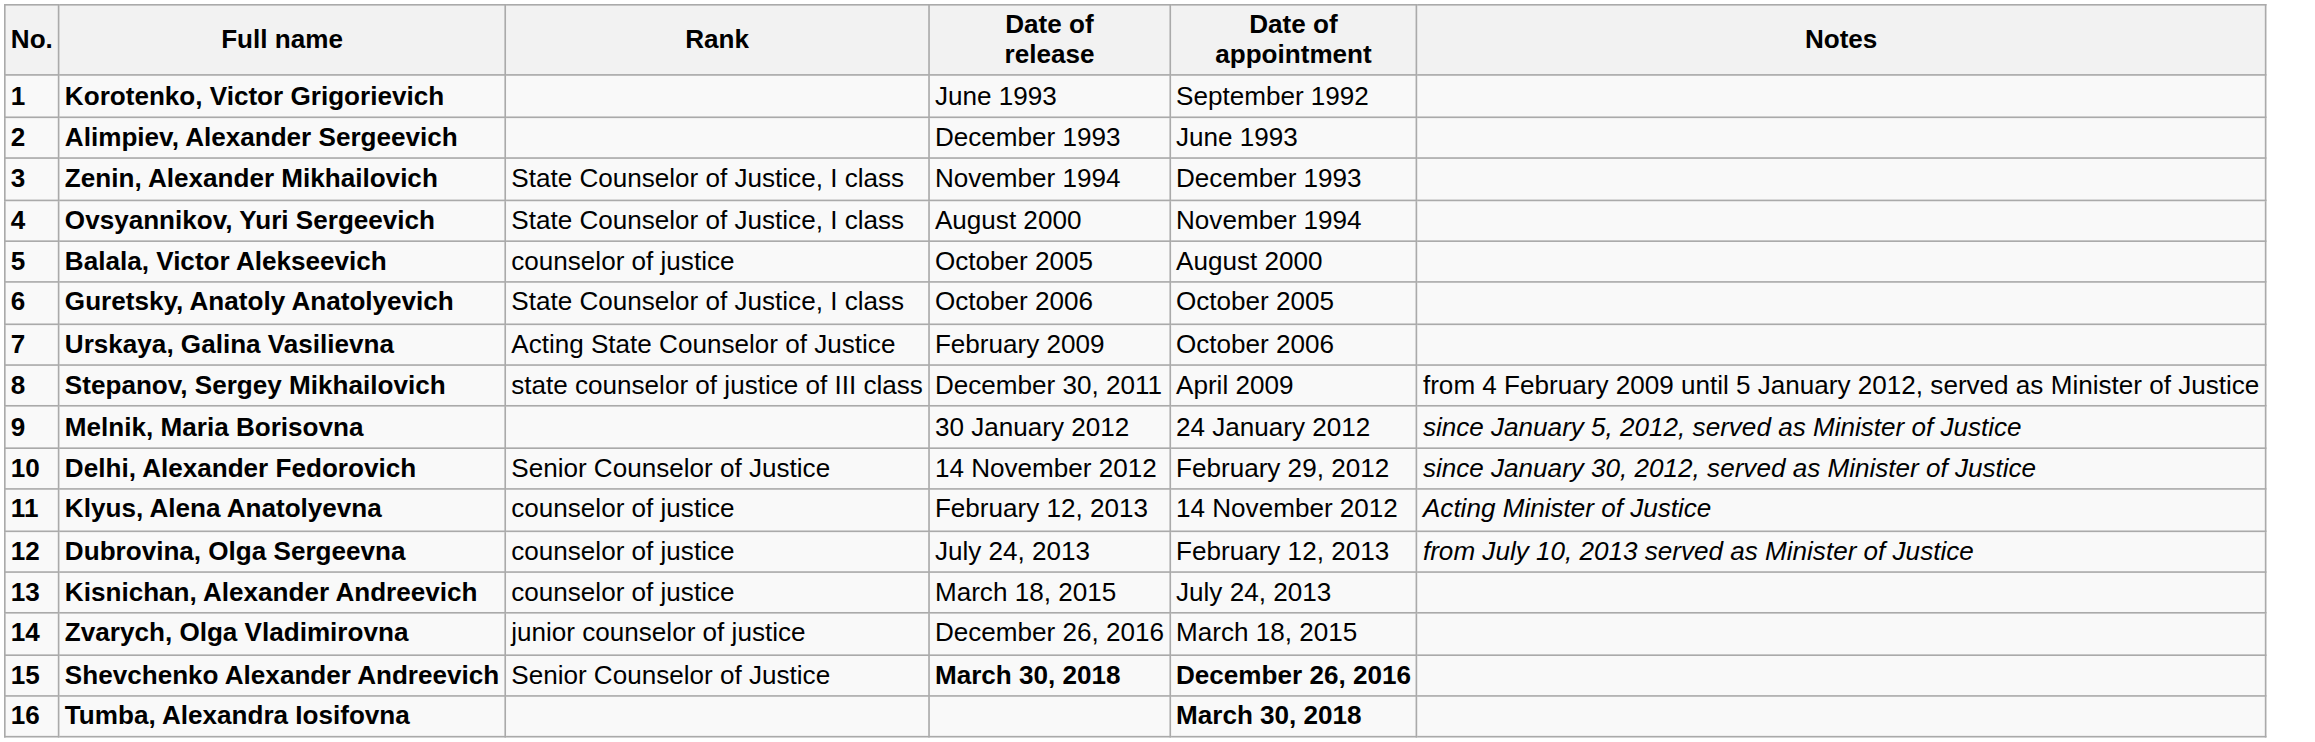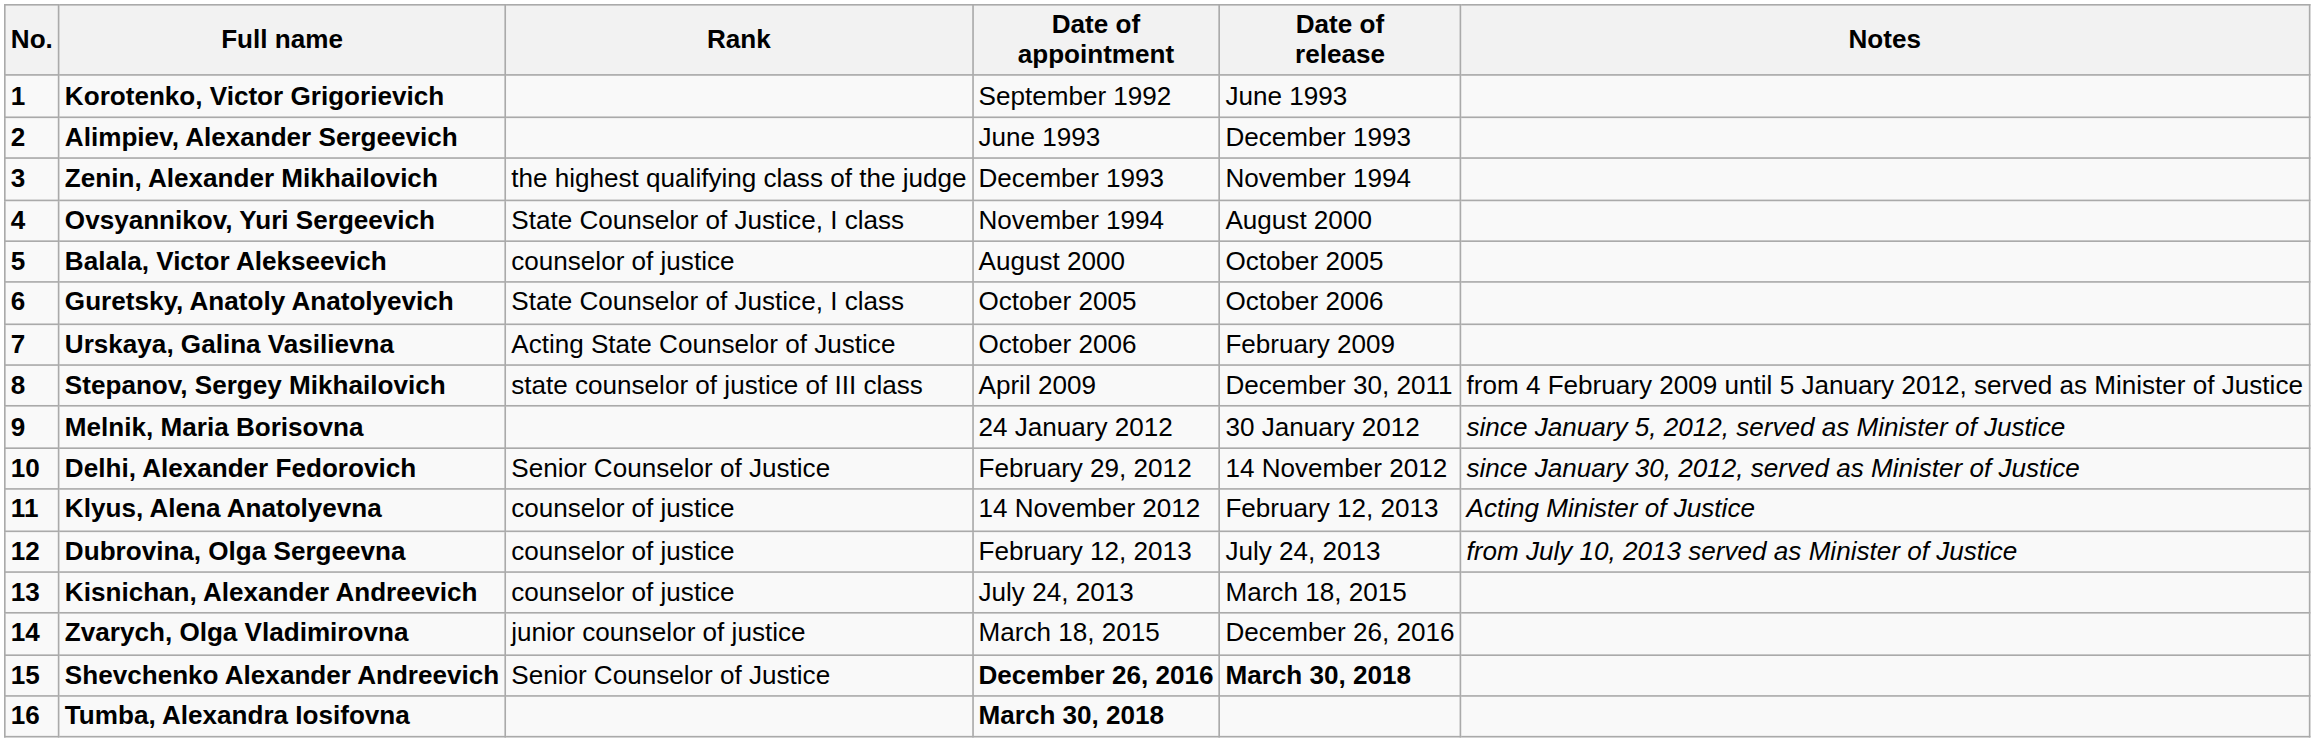columns swapped: Date of appointment <-> Date of release
Zenin, Alexander Mikhailovich | Rank: State Counselor of Justice, I class -> the highest qualifying class of the judge
